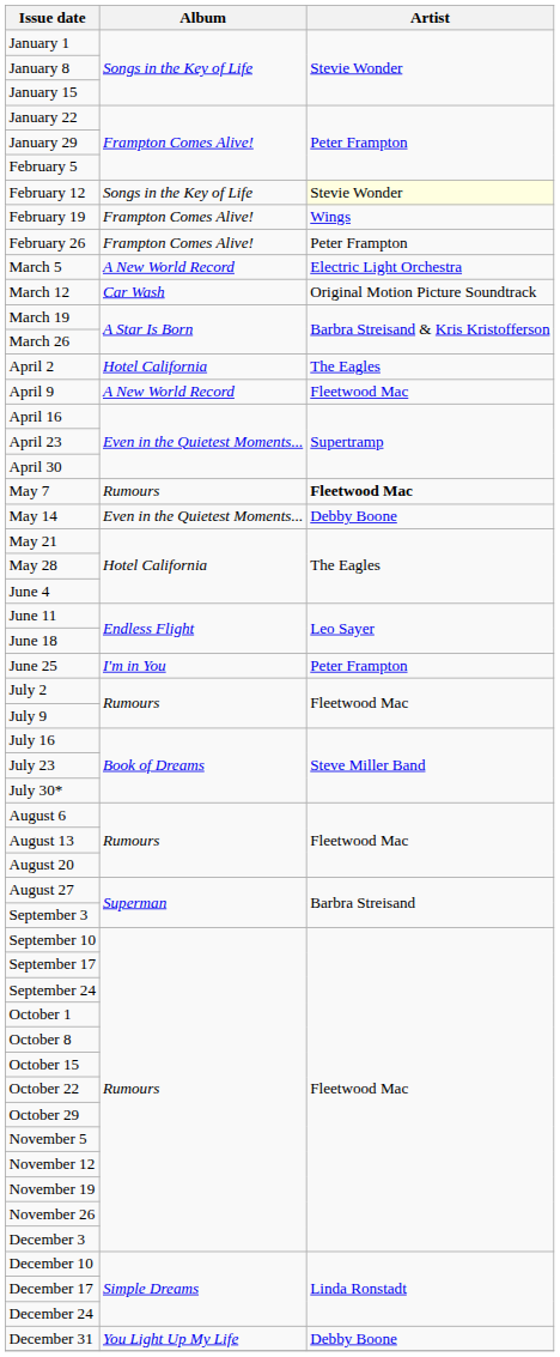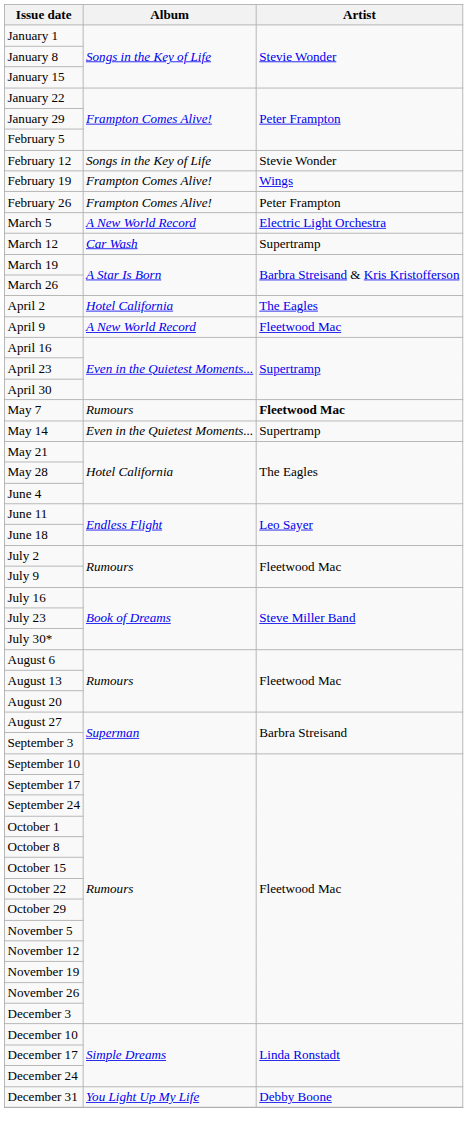February 12 | Artist: lightyellow background -> no background
March 12 | Artist: Original Motion Picture Soundtrack -> Supertramp
May 14 | Artist: Debby Boone -> Supertramp
- row: June 25 | I'm in You | Peter Frampton
